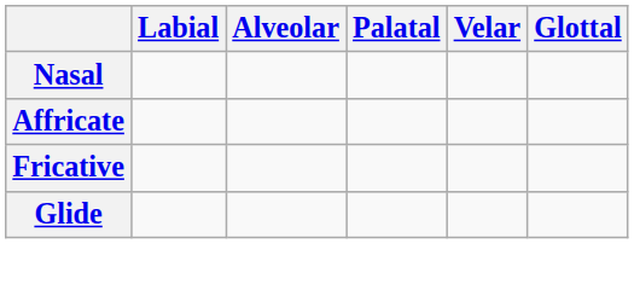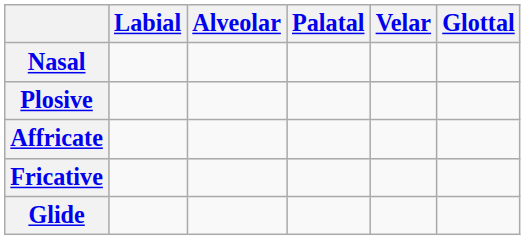+ row: Plosive
